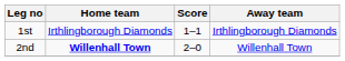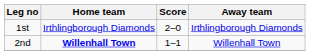1st | Score: 1–1 -> 2–0
2nd | Score: 2–0 -> 1–1
